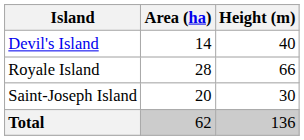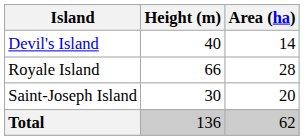columns swapped: Area (ha) <-> Height (m)
